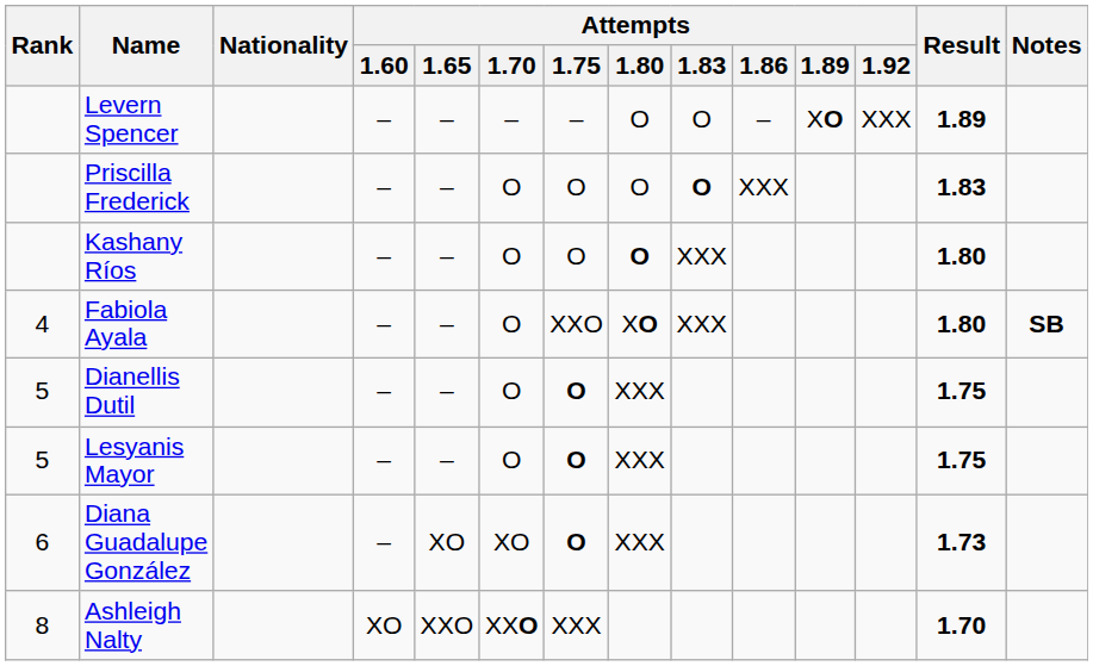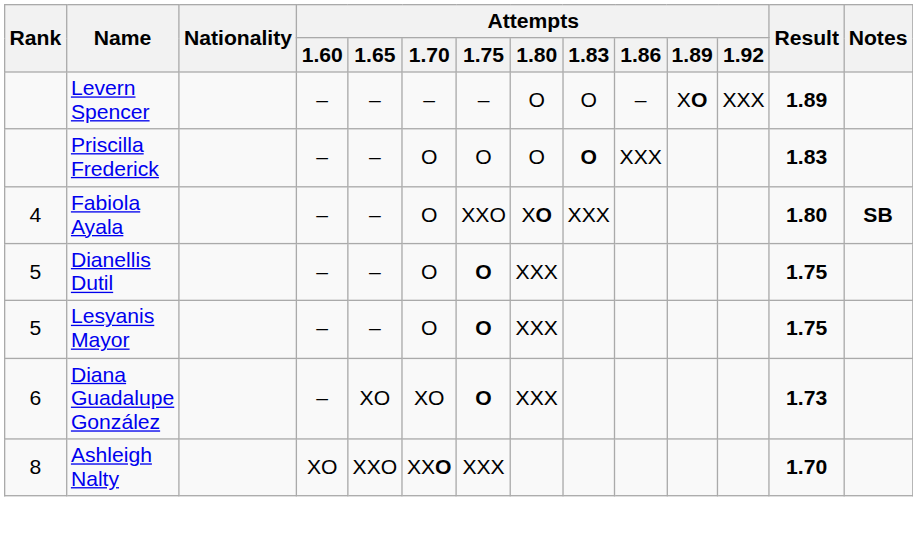- row: Kashany Ríos | – | – | O | O | O | XXX | 1.80
